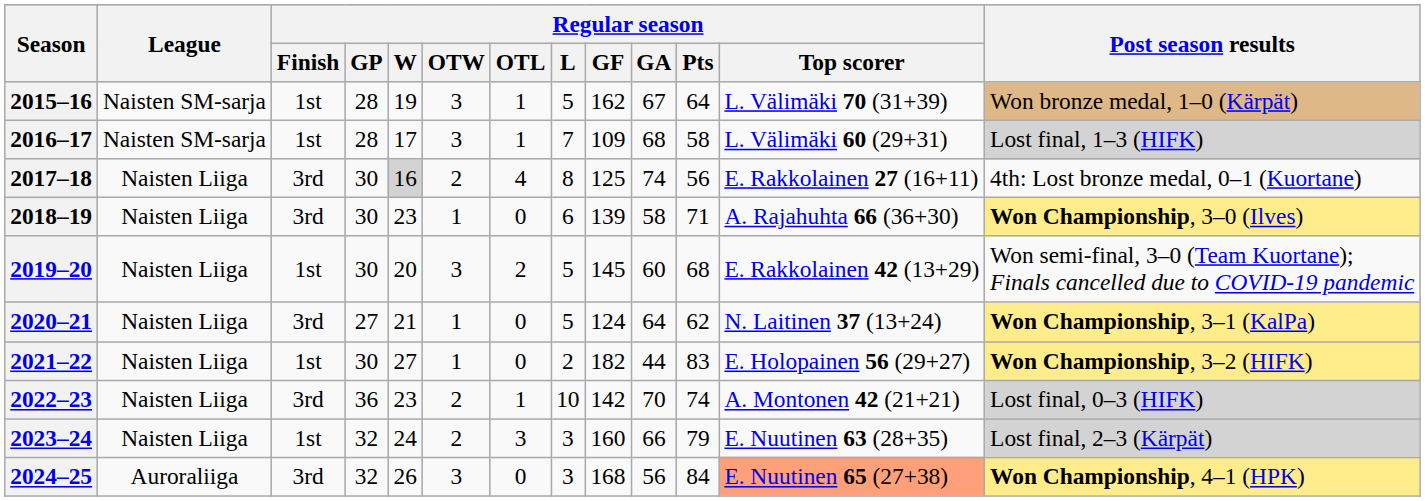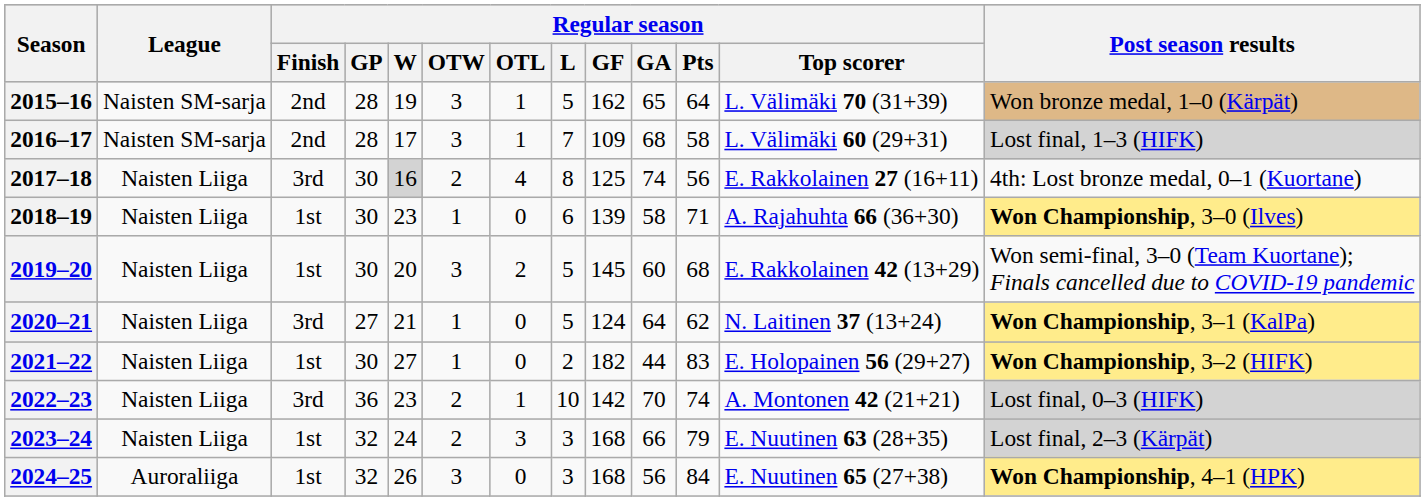2015–16 | Regular season / Finish: 1st -> 2nd
2015–16 | Regular season / GA: 67 -> 65
2016–17 | Regular season / Finish: 1st -> 2nd
2018–19 | Regular season / Finish: 3rd -> 1st
2023–24 | Regular season / GF: 160 -> 168
2024–25 | Regular season / Finish: 3rd -> 1st
2024–25 | Regular season / Top scorer: lightsalmon background -> no background
